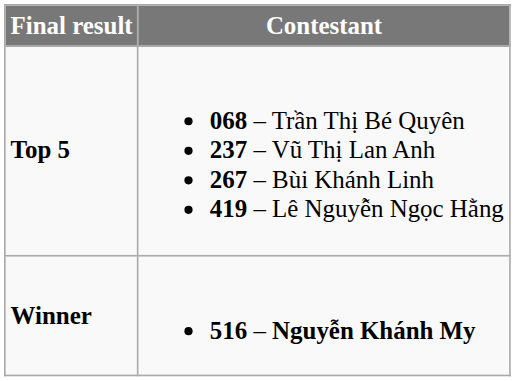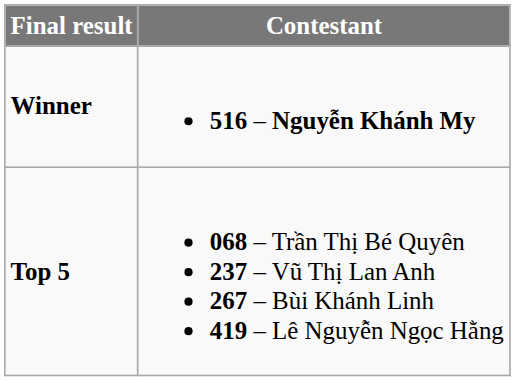rows swapped: Winner <-> Top 5
